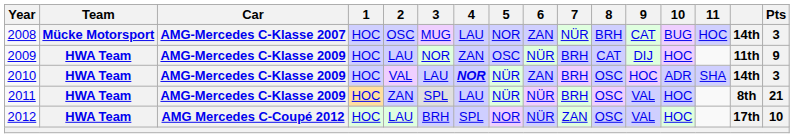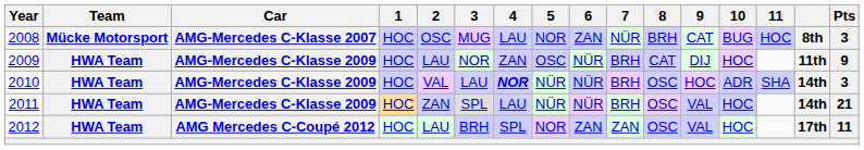2008 | column 15: 14th -> 8th
2010 | 6: ZAN -> NÜR
2011 | column 15: 8th -> 14th
2012 | 6: NÜR -> ZAN
2012 | Pts: 10 -> 11
